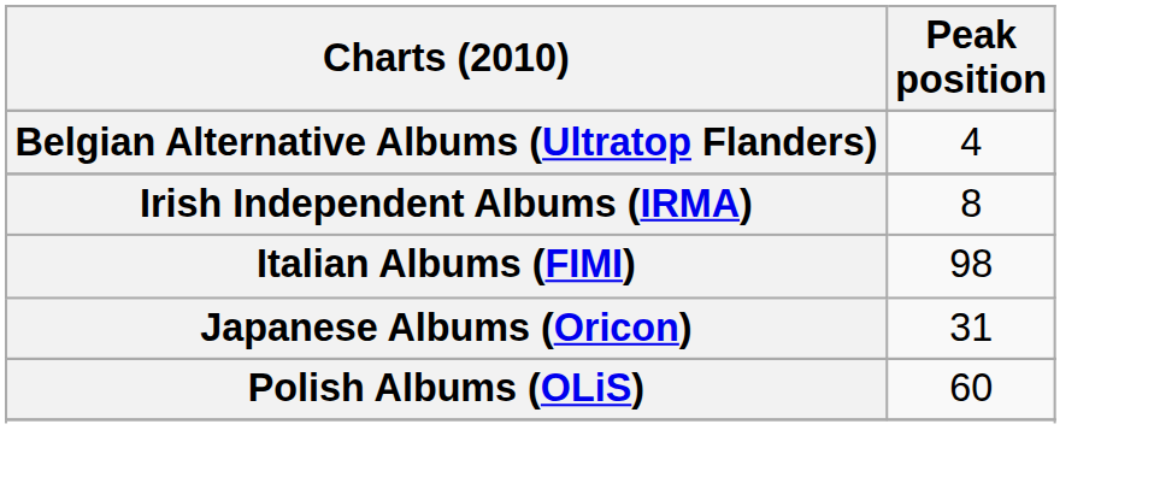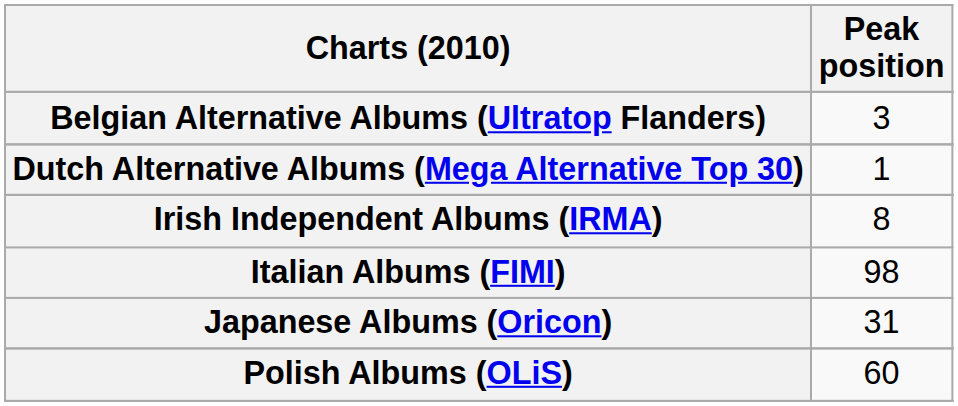Belgian Alternative Albums (Ultratop Flanders) | Peak position: 4 -> 3
+ row: Dutch Alternative Albums (Mega Alternative Top 30) | 1
